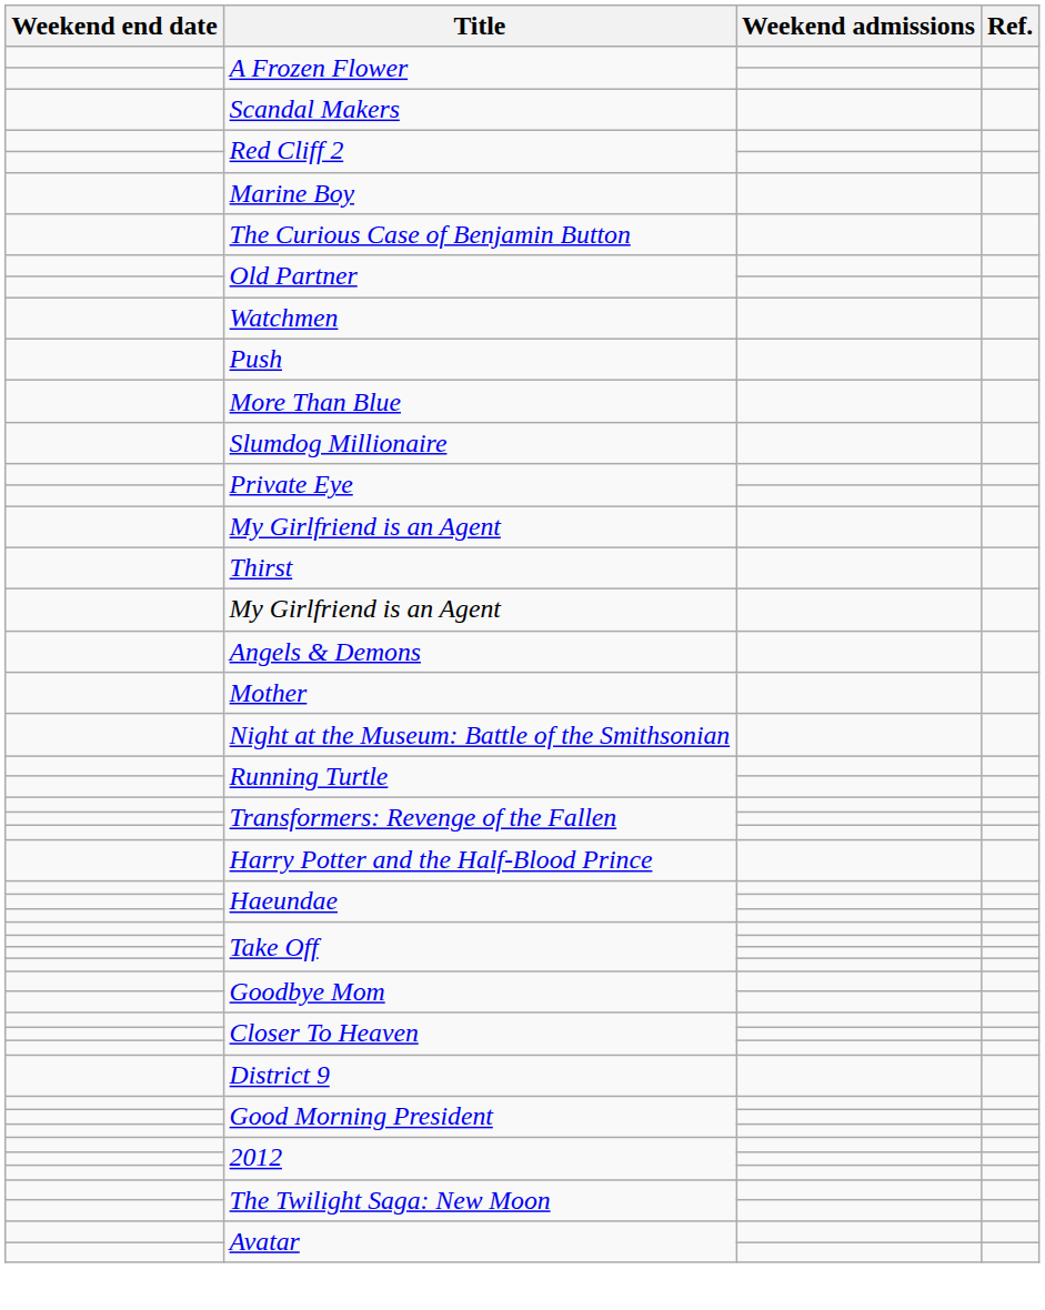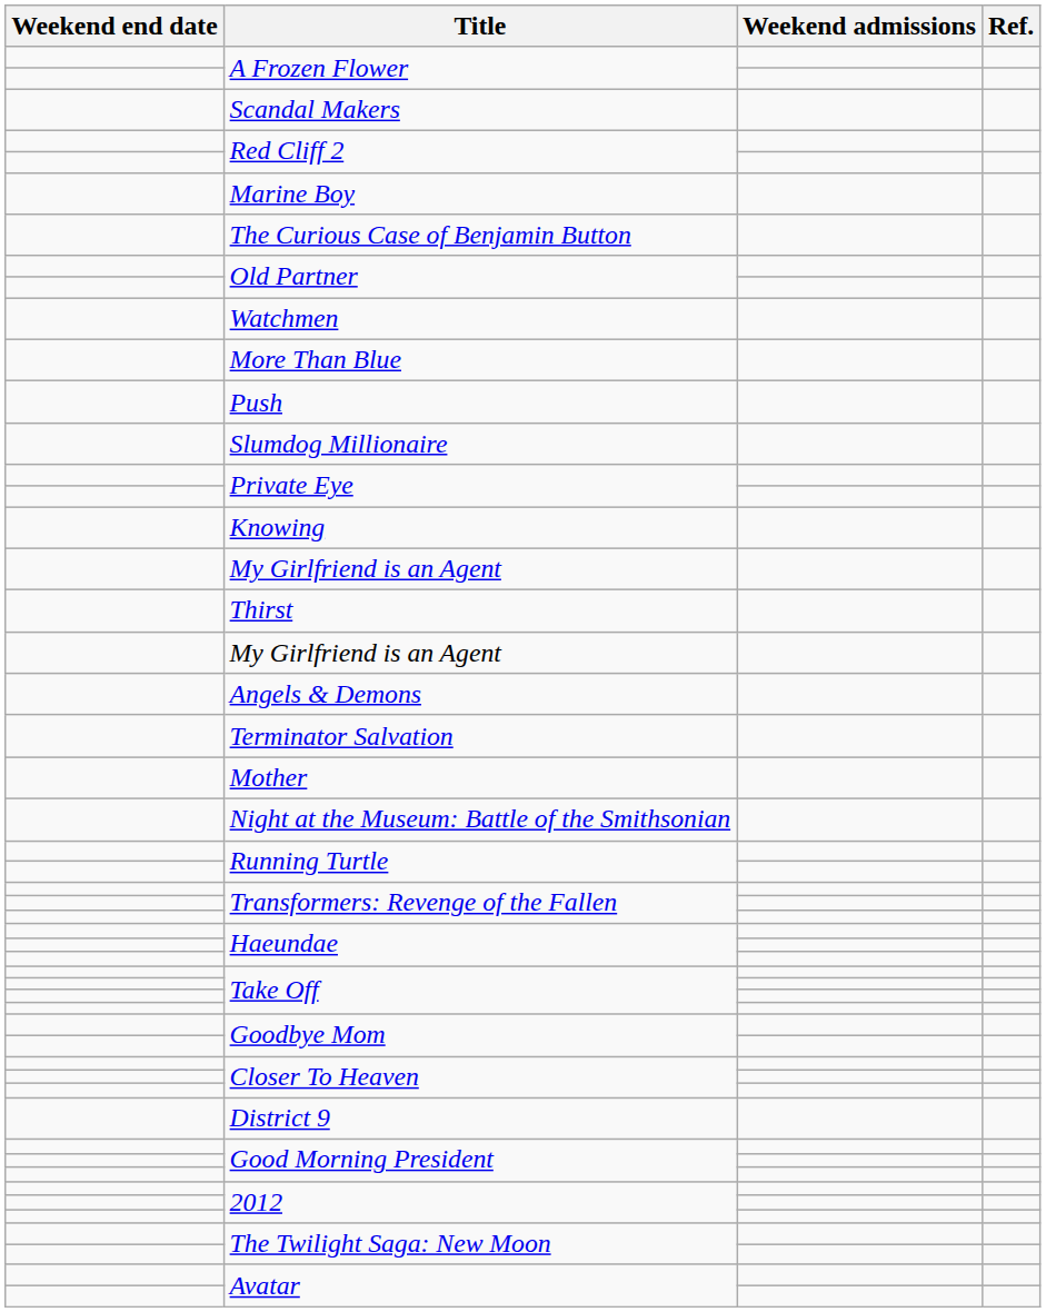rows swapped: More Than Blue <-> Push
+ row: Knowing
+ row: Terminator Salvation
- row: Harry Potter and the Half-Blood Prince
